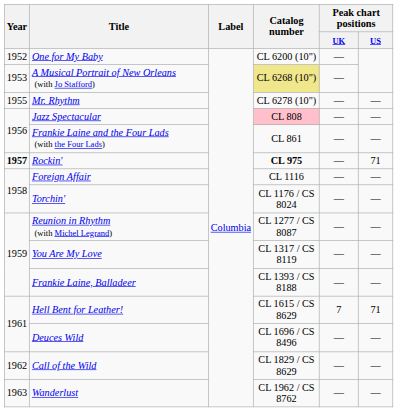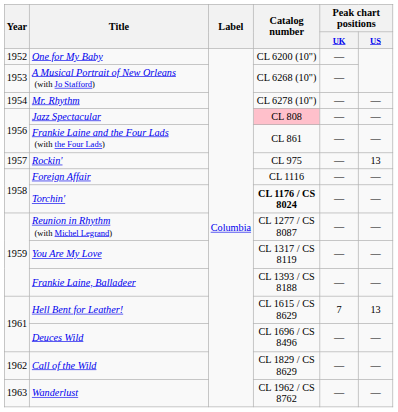A Musical Portrait of New Orleans (with Jo Stafford) | Catalog number: khaki background -> no background
Mr. Rhythm | Year: 1955 -> 1954
Rockin' | Year: bold -> normal
Rockin' | Catalog number: bold -> normal
Rockin' | Peak chart positions / US: 71 -> 13
Torchin' | Catalog number: normal -> bold
Hell Bent for Leather! | Peak chart positions / US: 71 -> 13
